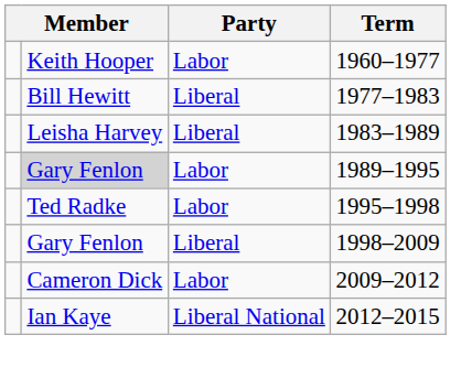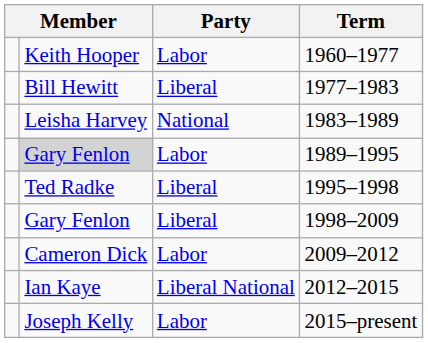1983–1989 | Party: Liberal -> National
1995–1998 | Party: Labor -> Liberal
+ row: Joseph Kelly | Labor | 2015–present
